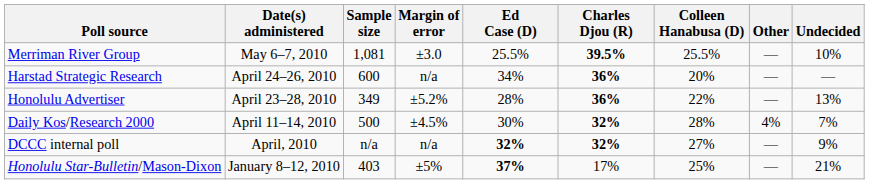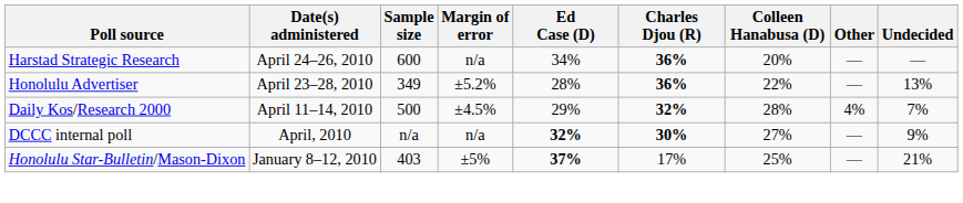- row: Merriman River Group | May 6–7, 2010 | 1,081 | ±3.0 | 25.5% | 39.5% | 25.5% | — | 10%
Daily Kos/Research 2000 | Ed Case (D): 30% -> 29%
DCCC internal poll | Charles Djou (R): 32% -> 30%
